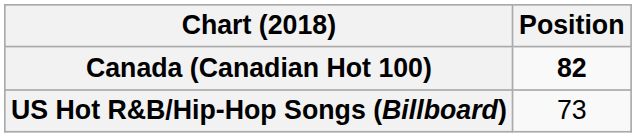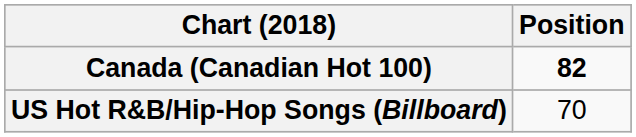US Hot R&B/Hip-Hop Songs (Billboard) | Position: 73 -> 70
